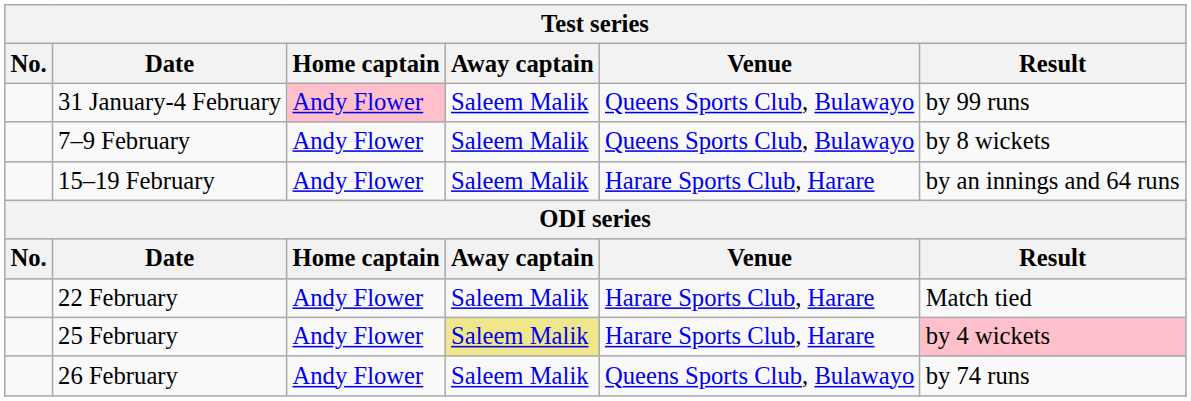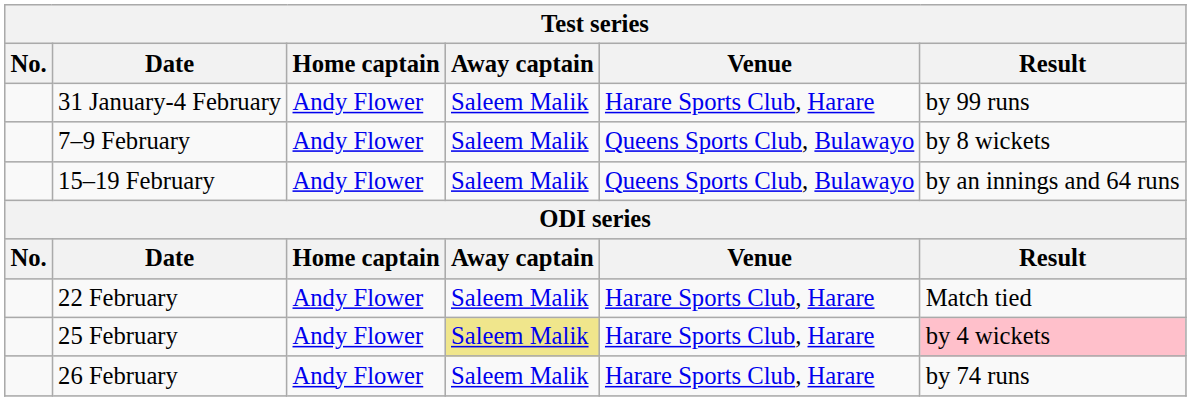31 January-4 February | Home captain: pink background -> no background
31 January-4 February | Venue: Queens Sports Club, Bulawayo -> Harare Sports Club, Harare
15–19 February | Venue: Harare Sports Club, Harare -> Queens Sports Club, Bulawayo
26 February | Venue: Queens Sports Club, Bulawayo -> Harare Sports Club, Harare
